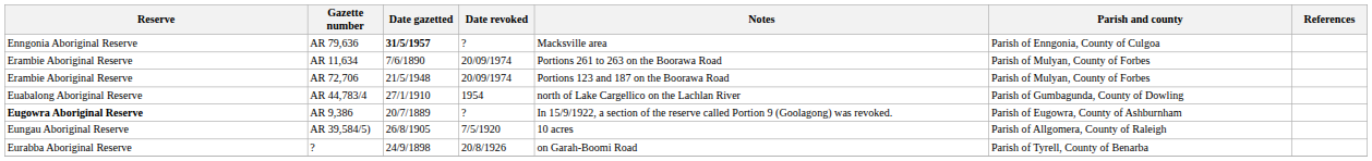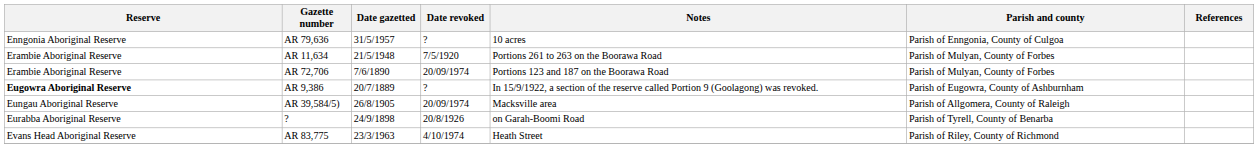AR 79,636 | Date gazetted: bold -> normal
AR 79,636 | Notes: Macksville area -> 10 acres
AR 11,634 | Date gazetted: 7/6/1890 -> 21/5/1948
AR 11,634 | Date revoked: 20/09/1974 -> 7/5/1920
AR 72,706 | Date gazetted: 21/5/1948 -> 7/6/1890
- row: Euabalong Aboriginal Reserve | AR 44,783/4 | 27/1/1910 | 1954 | north of Lake Cargellico on the Lachlan River | Parish of Gumbagunda, County of Dowling
AR 39,584/5) | Date revoked: 7/5/1920 -> 20/09/1974
AR 39,584/5) | Notes: 10 acres -> Macksville area
+ row: Evans Head Aboriginal Reserve | AR 83,775 | 23/3/1963 | 4/10/1974 | Heath Street | Parish of Riley, County of Richmond
